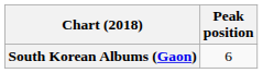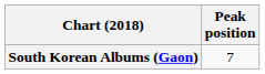South Korean Albums (Gaon) | Peak position: 6 -> 7
